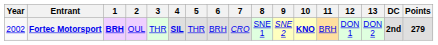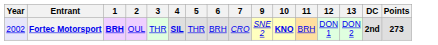- column: 8 | SNE 1
Fortec Motorsport | Year: no background -> lavender background
Fortec Motorsport | Points: 279 -> 273
